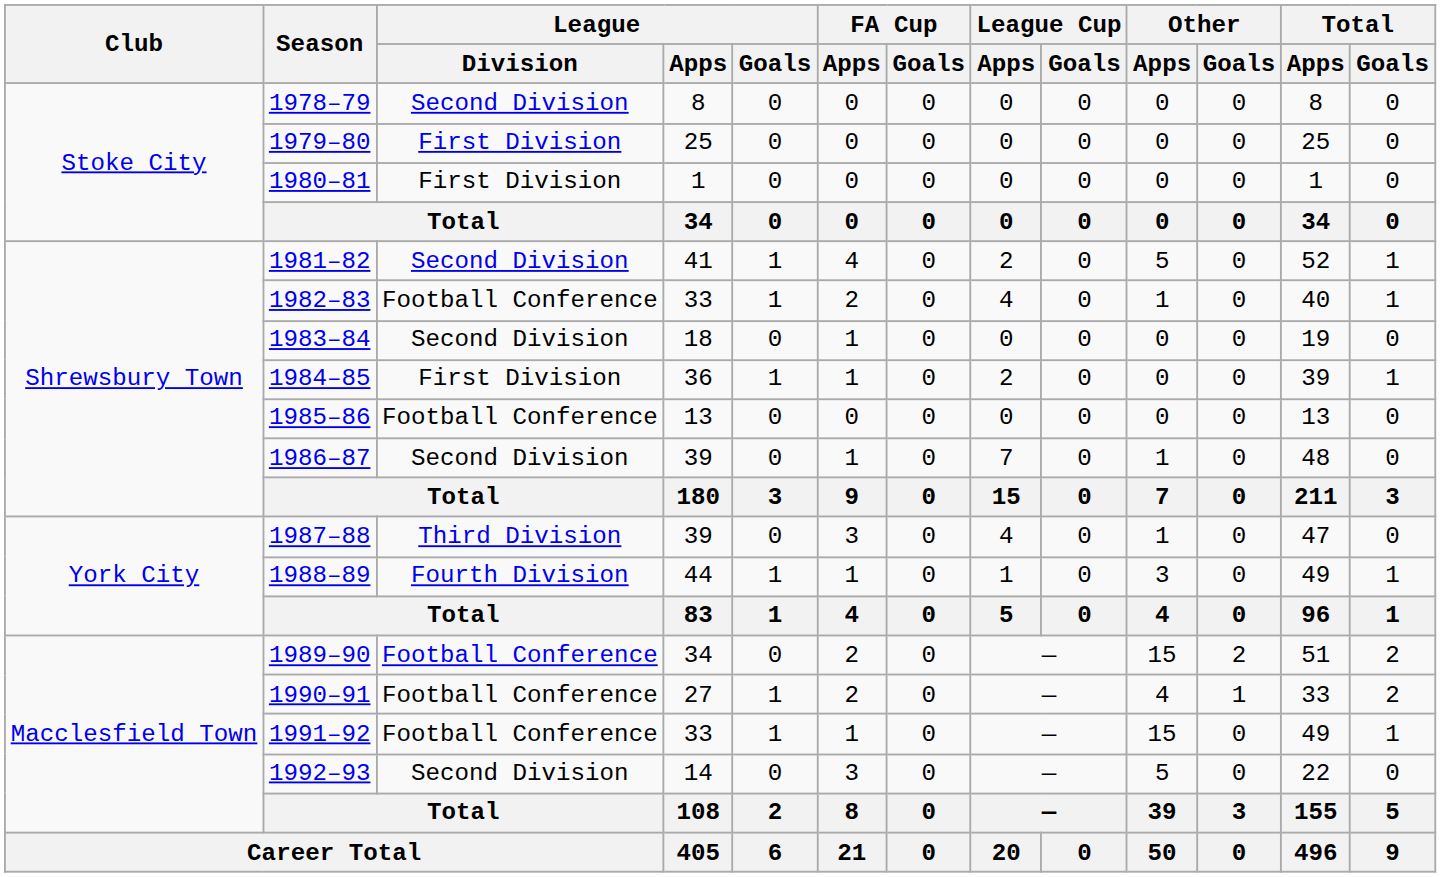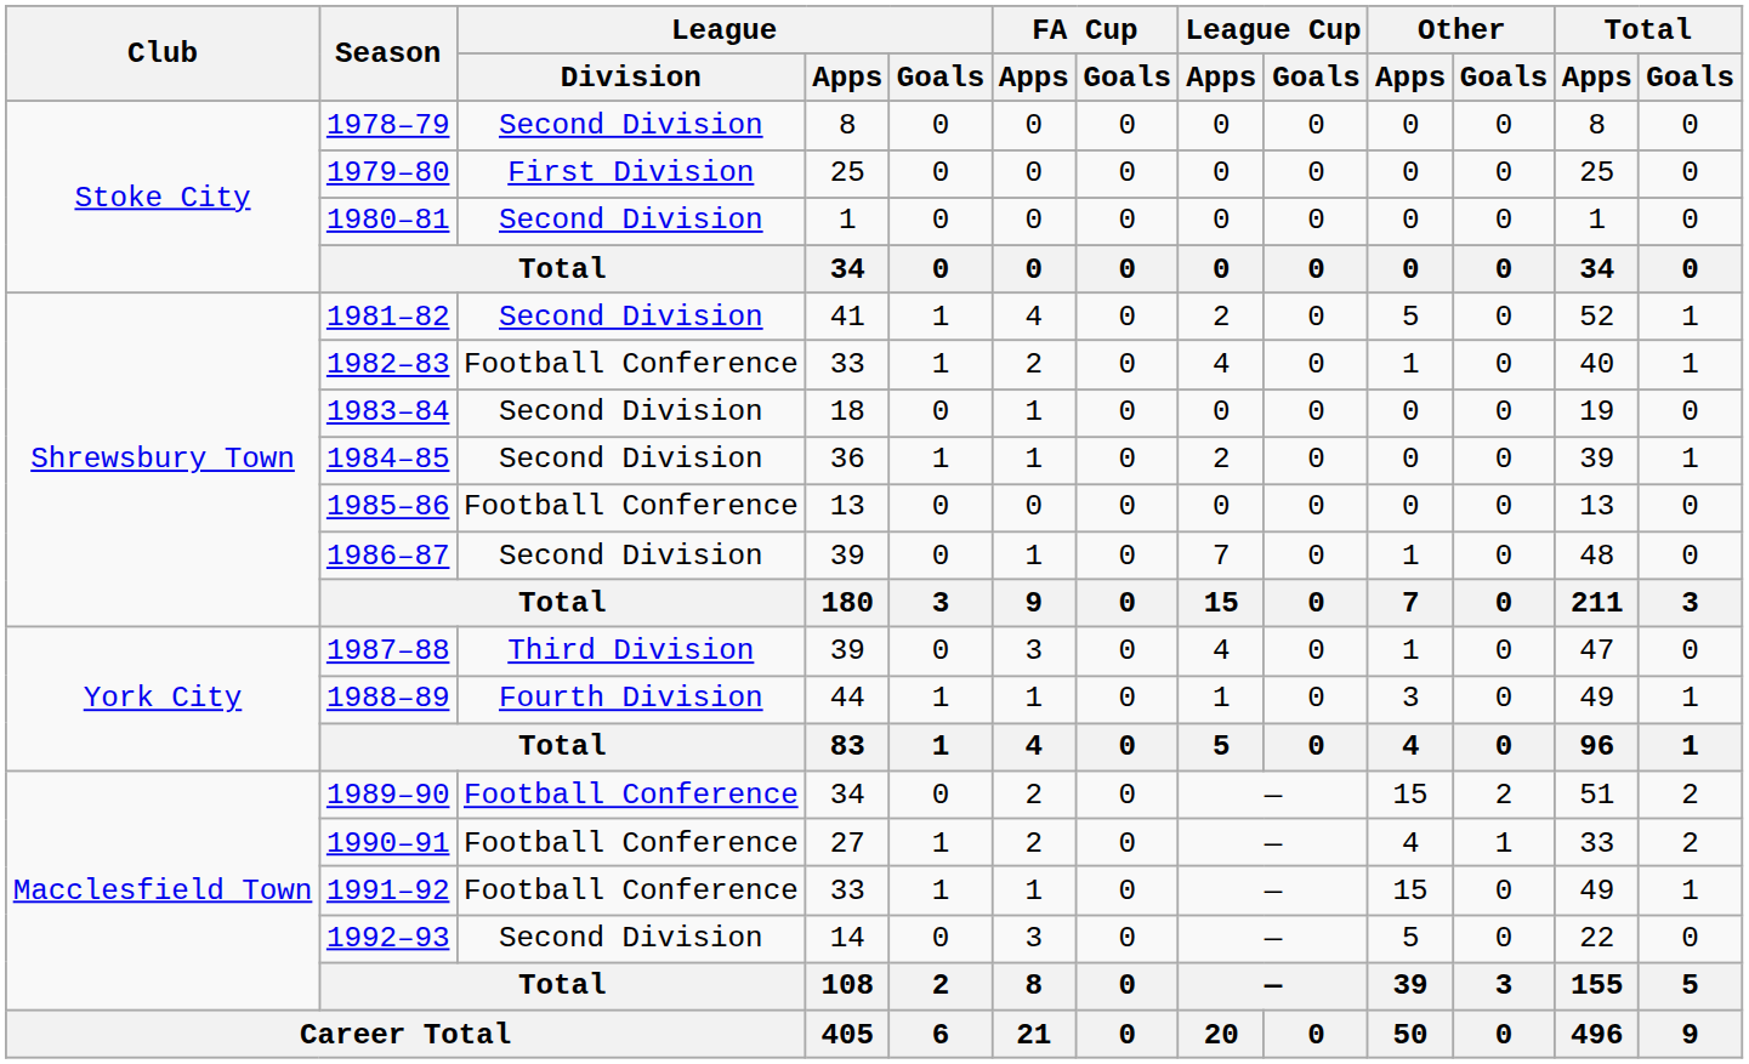1980–81 | League / Division: First Division -> Second Division
1984–85 | League / Division: First Division -> Second Division
